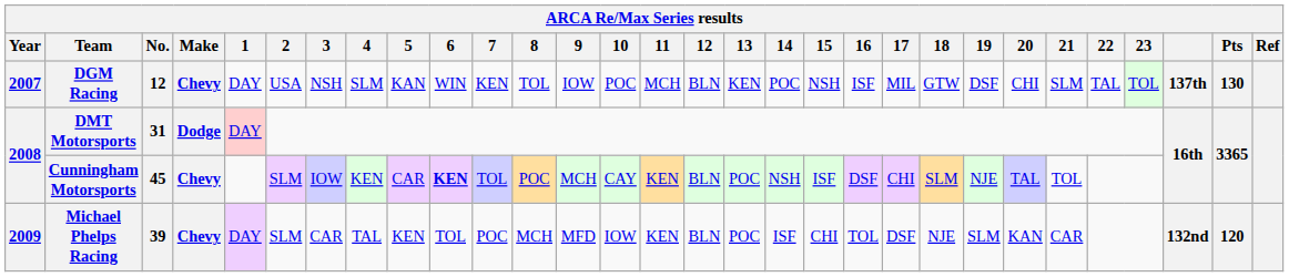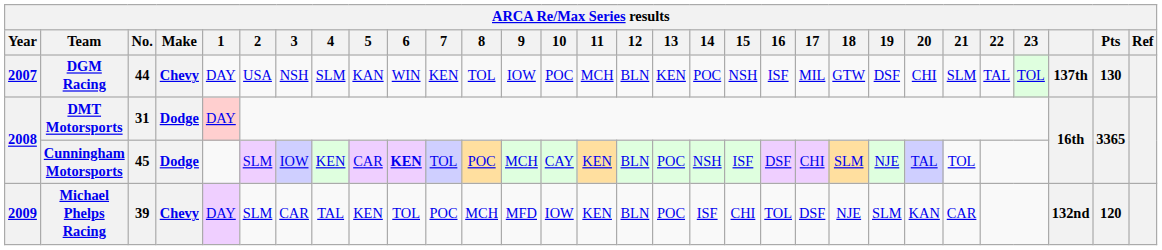DGM Racing | No.: 12 -> 44
Cunningham Motorsports | Make: Chevy -> Dodge
